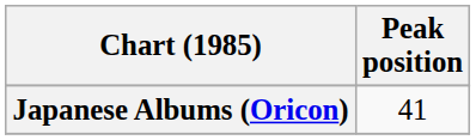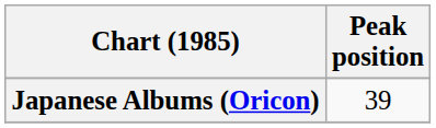Japanese Albums (Oricon) | Peak position: 41 -> 39
